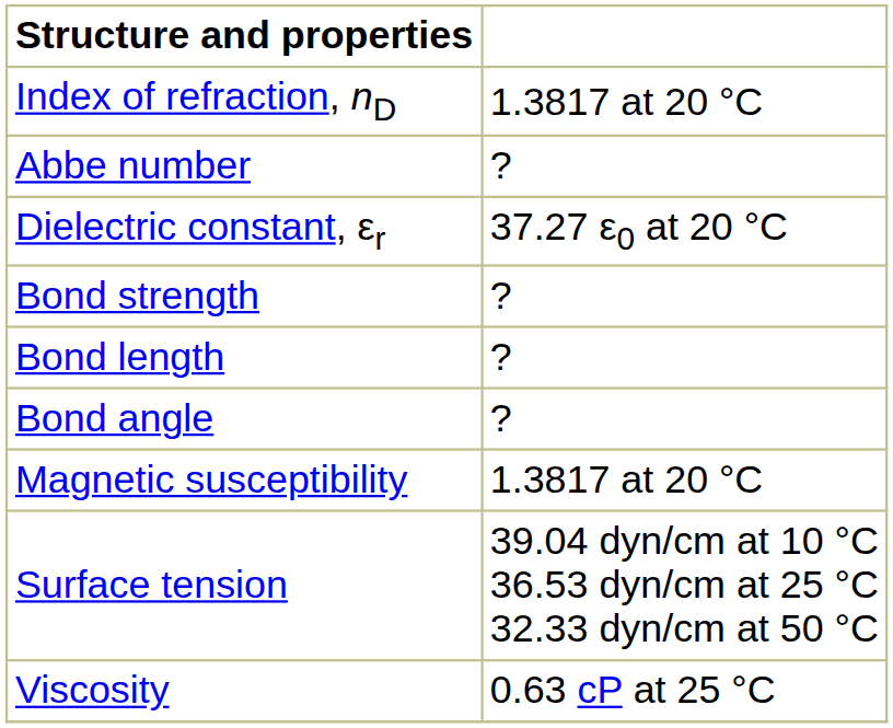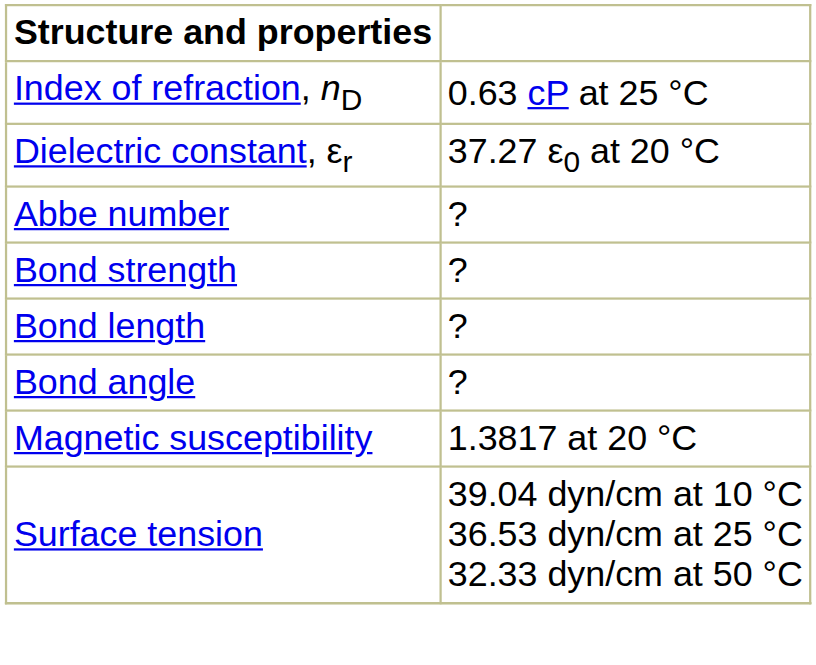Index of refraction, nD | column 2: 1.3817 at 20 °C -> 0.63 cP at 25 °C
rows swapped: Abbe number <-> Dielectric constant, εr
- row: Viscosity | 0.63 cP at 25 °C
